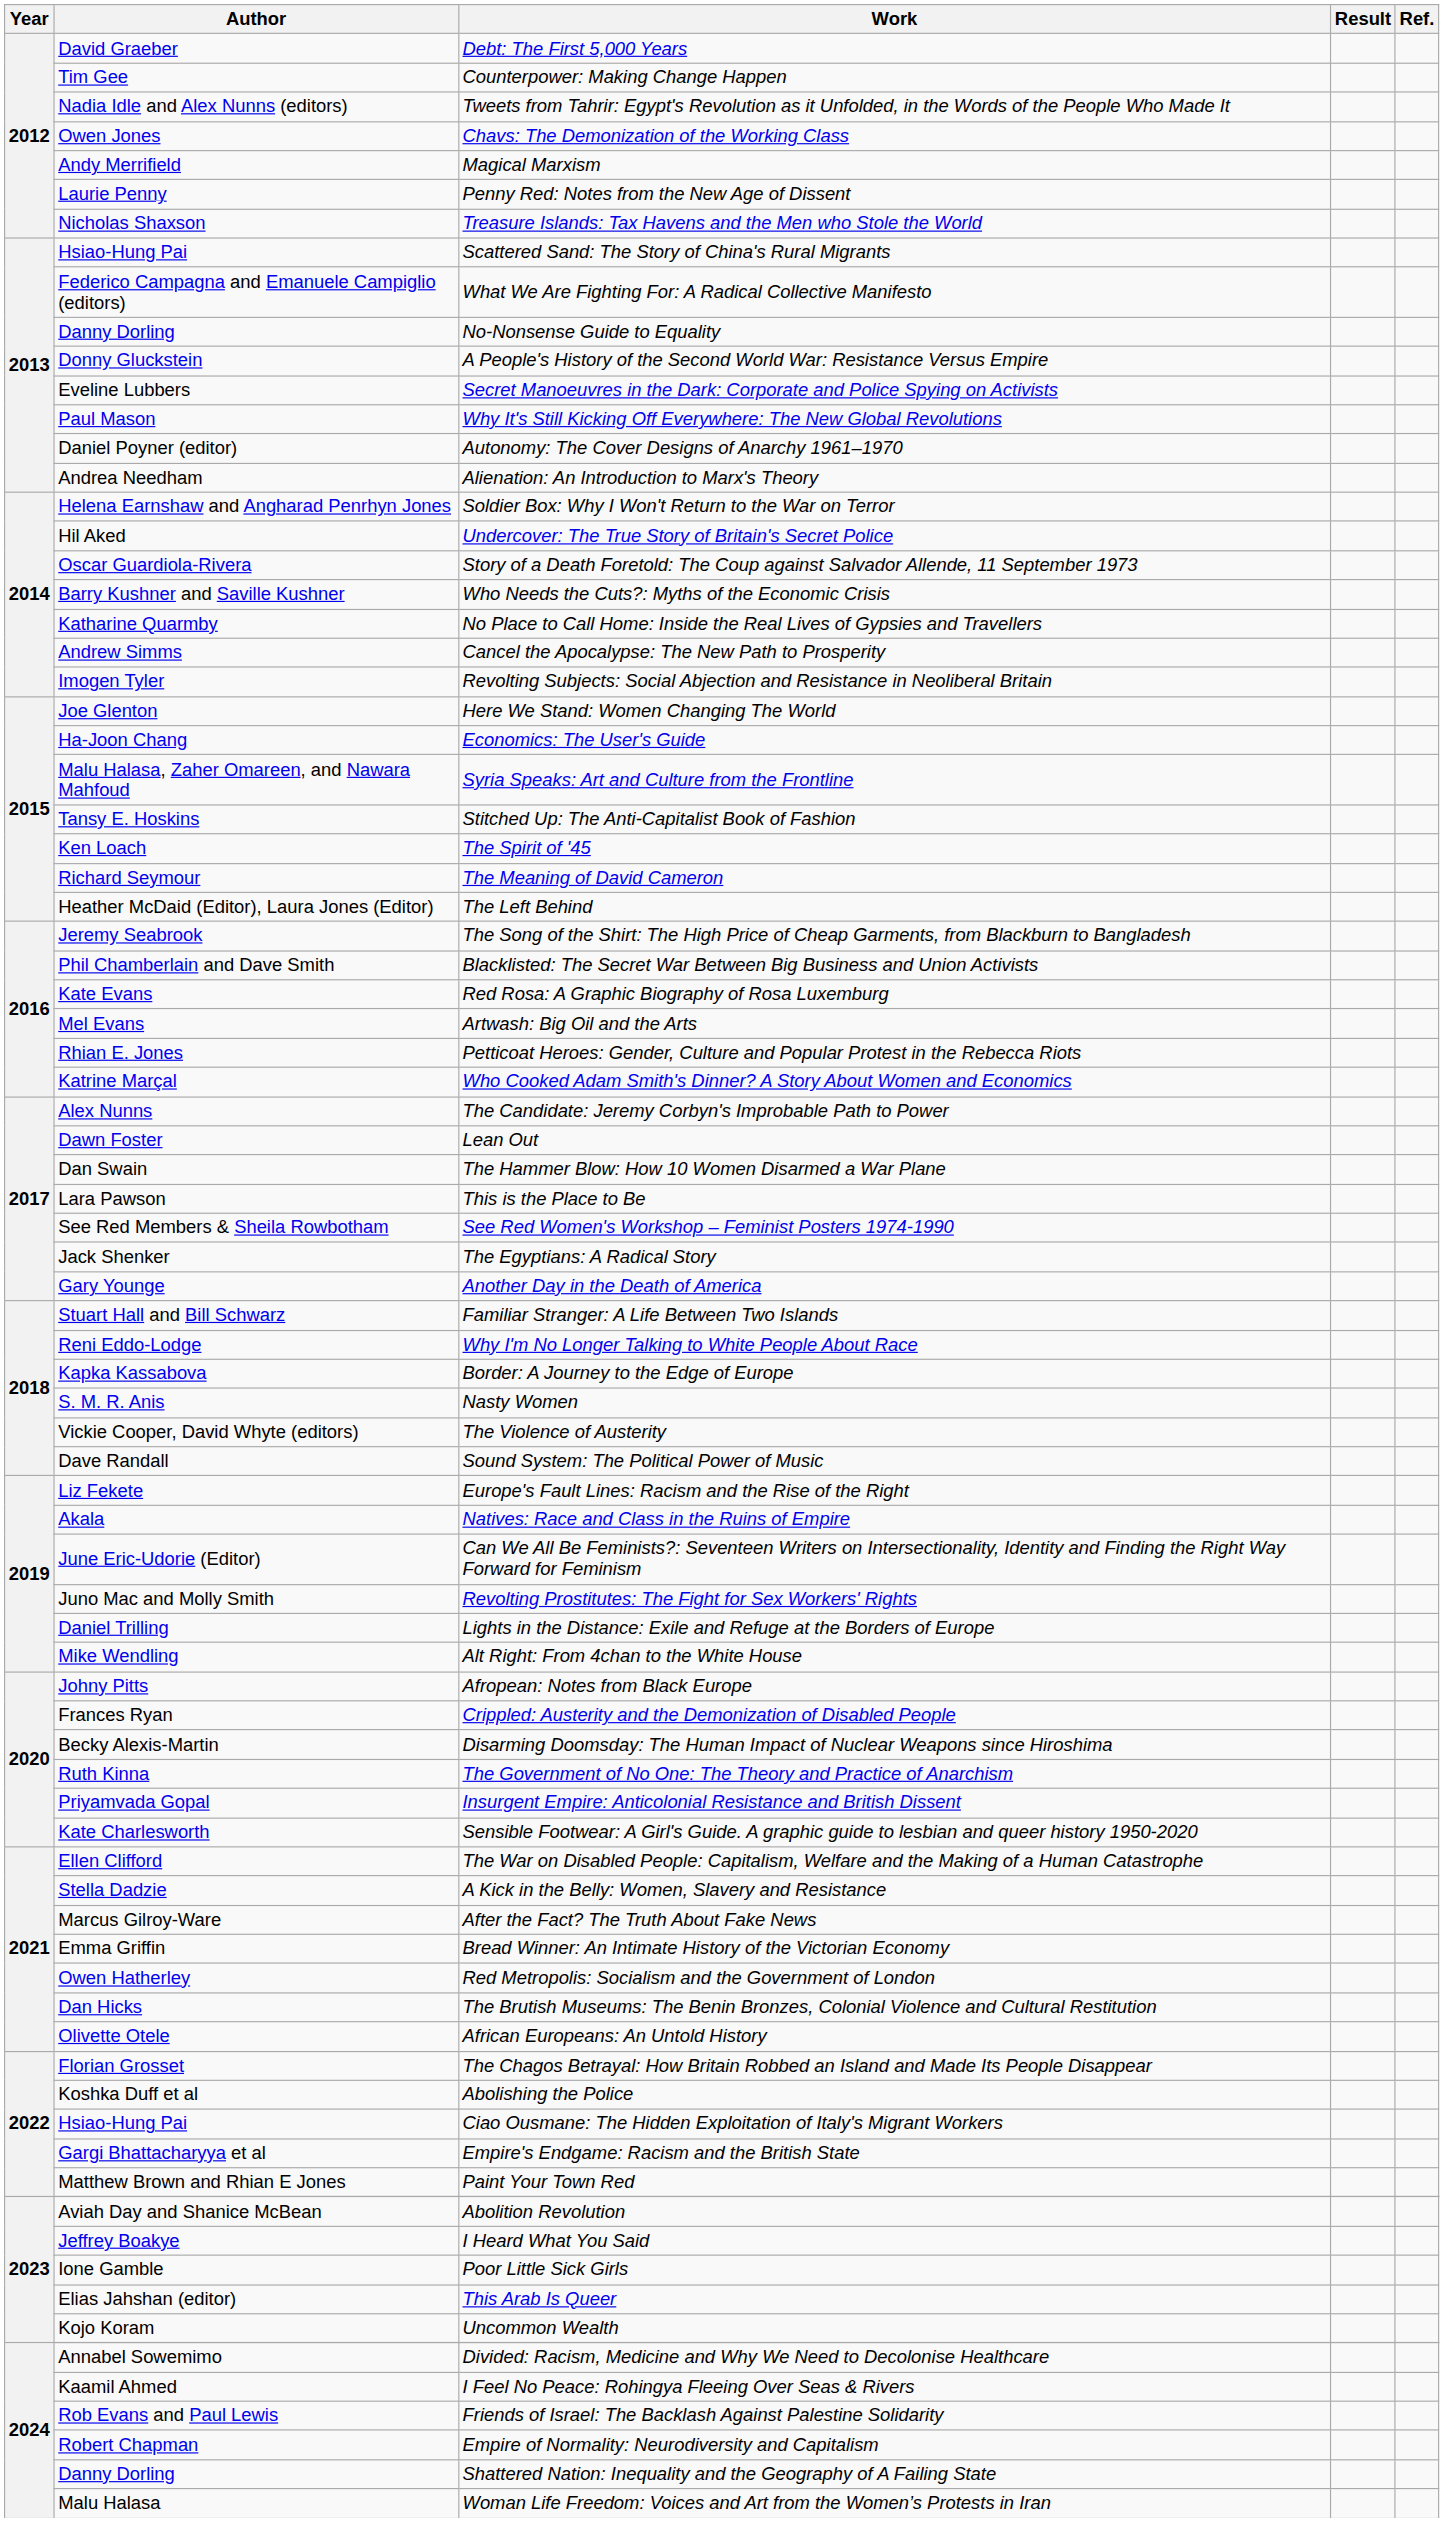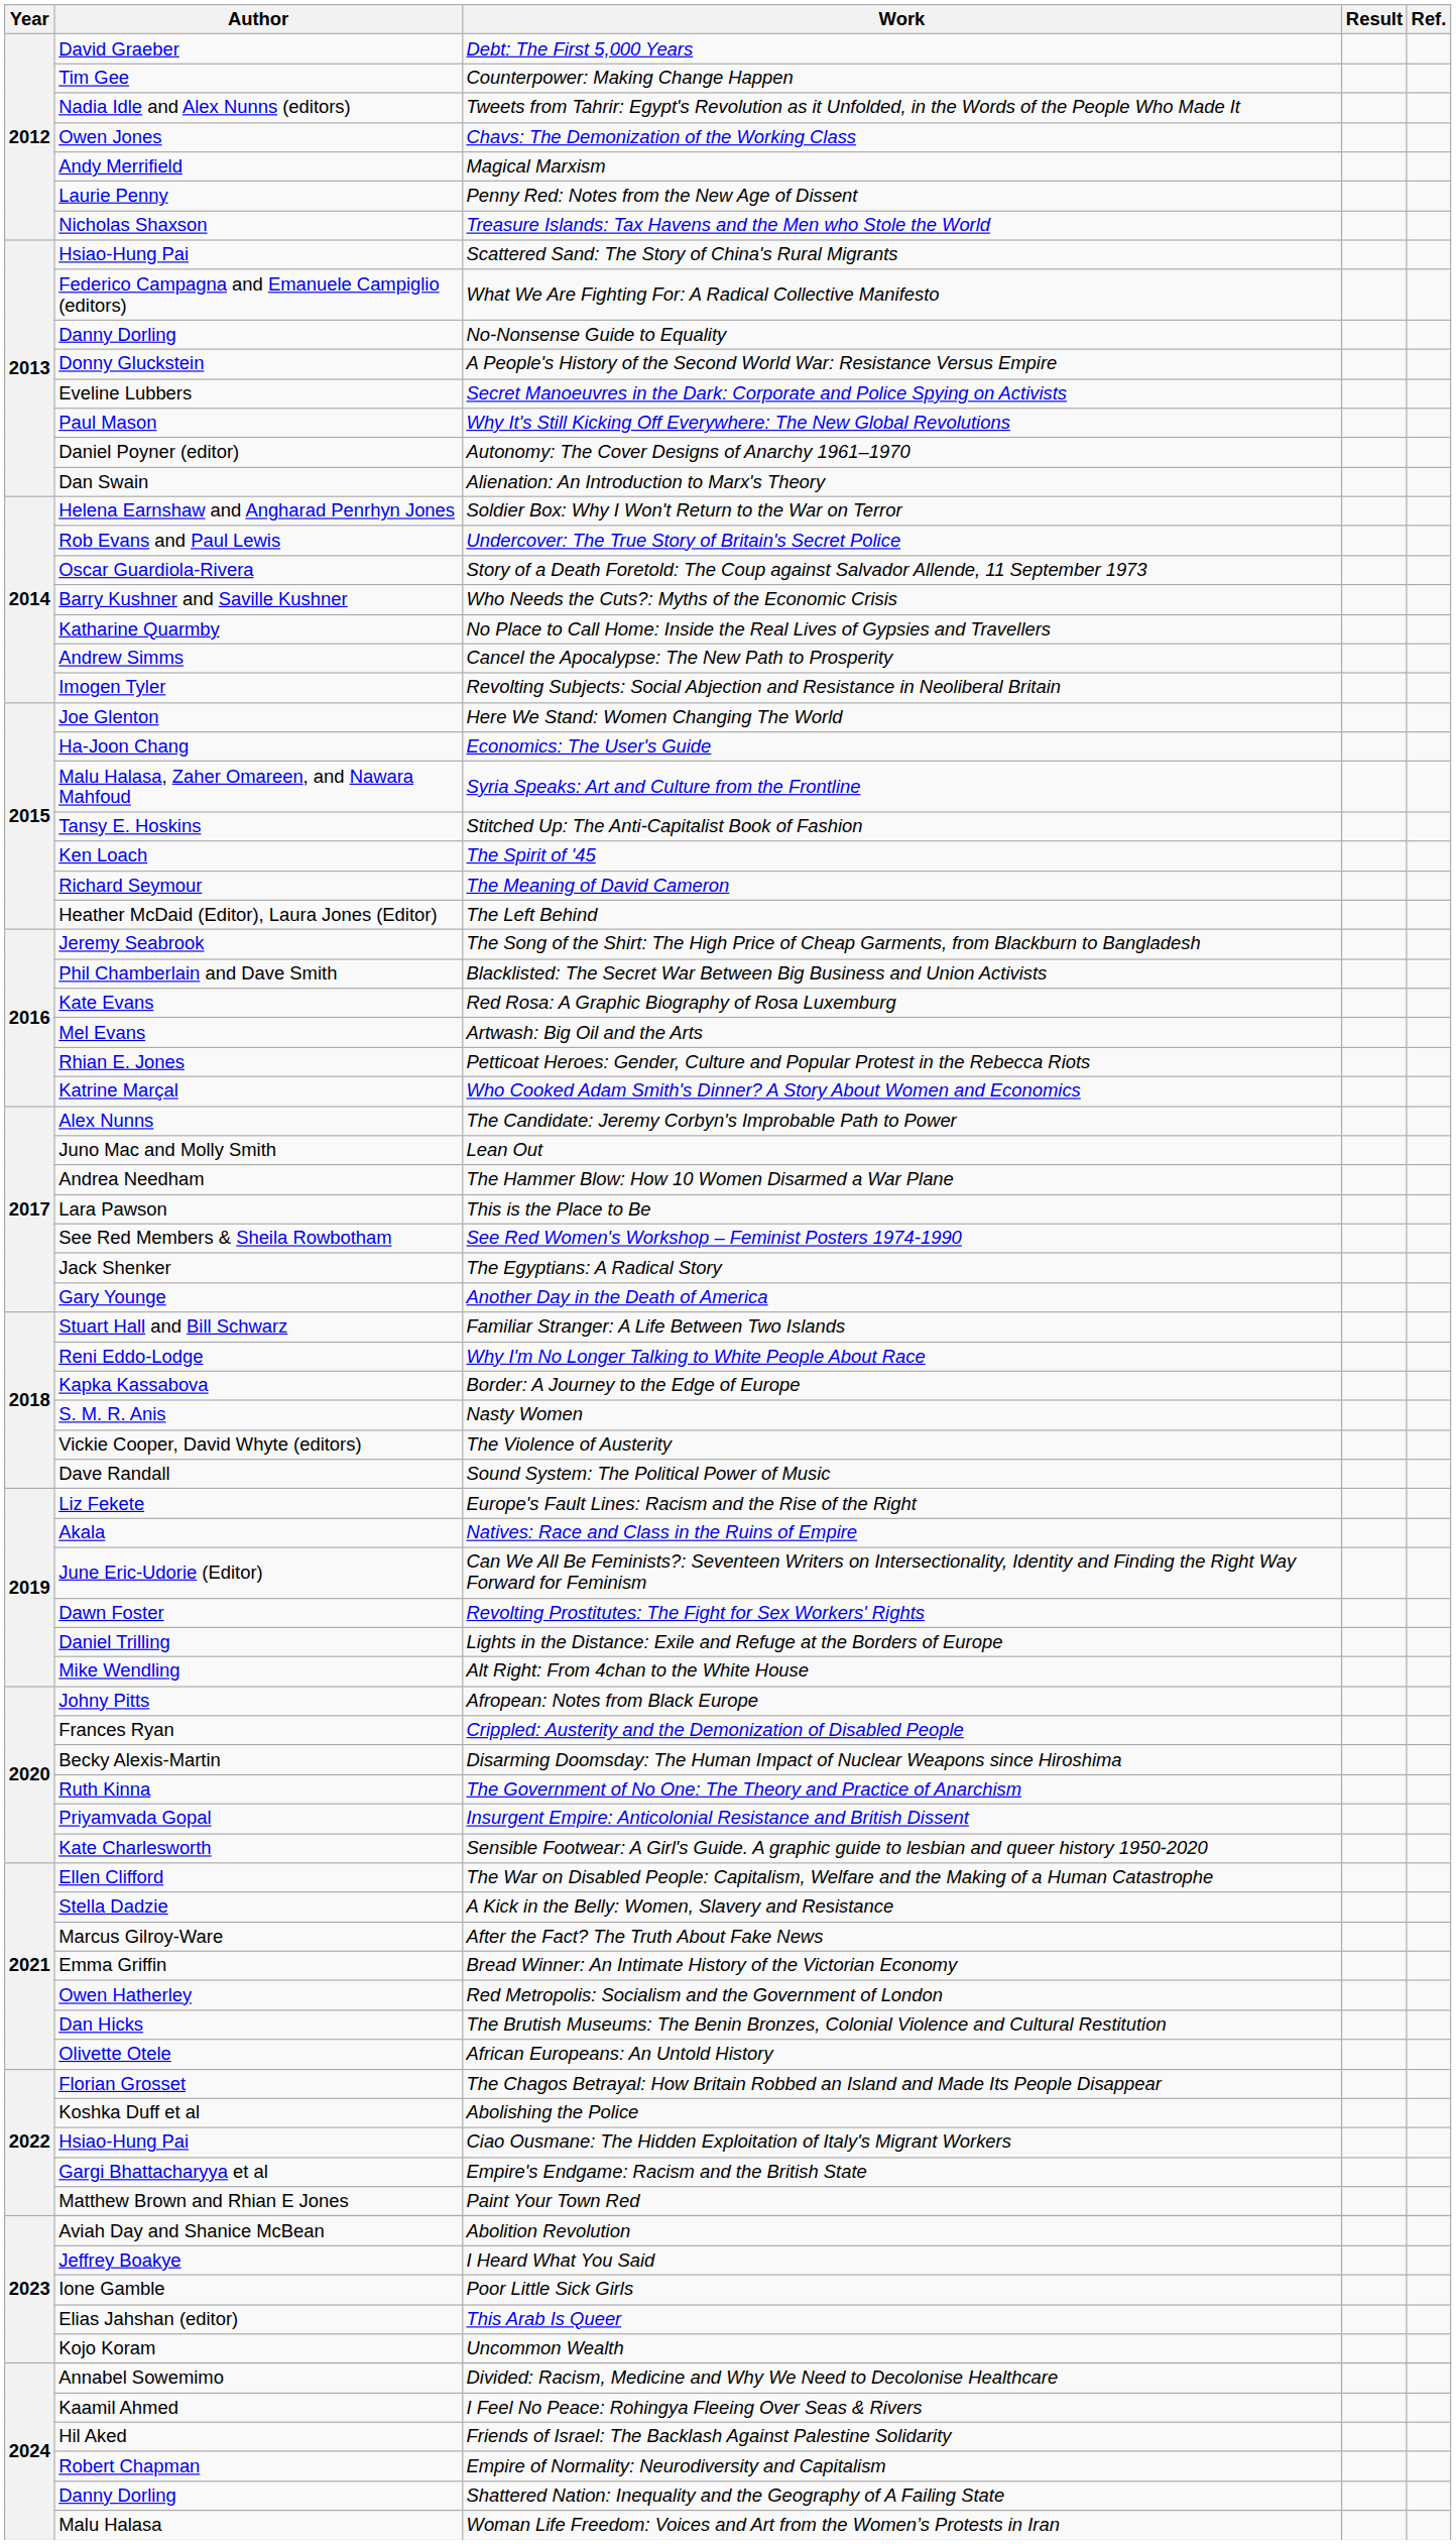Alienation: An Introduction to Marx's Theory | Author: Andrea Needham -> Dan Swain
Undercover: The True Story of Britain's Secret Police | Author: Hil Aked -> Rob Evans and Paul Lewis
Lean Out | Author: Dawn Foster -> Juno Mac and Molly Smith
The Hammer Blow: How 10 Women Disarmed a War Plane | Author: Dan Swain -> Andrea Needham
Revolting Prostitutes: The Fight for Sex Workers' Rights | Author: Juno Mac and Molly Smith -> Dawn Foster
Friends of Israel: The Backlash Against Palestine Solidarity | Author: Rob Evans and Paul Lewis -> Hil Aked
